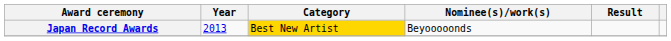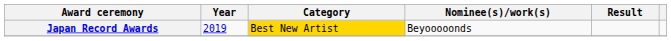Japan Record Awards | Year: 2013 -> 2019
